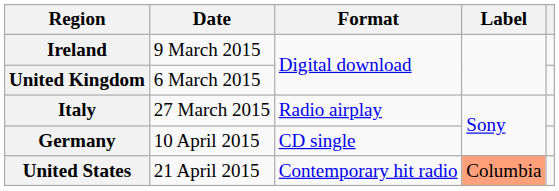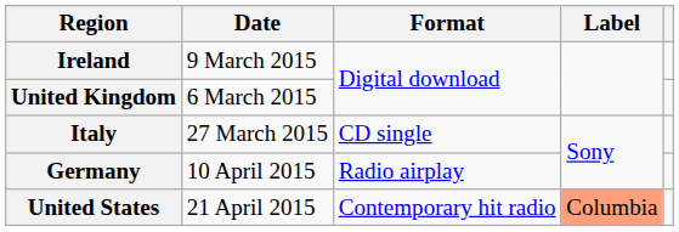Italy | Format: Radio airplay -> CD single
Germany | Format: CD single -> Radio airplay
